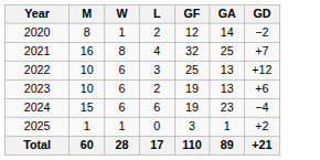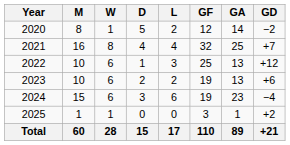+ column: D | 5 | 4 | 1 | 2 | 3 | 0 | 15
